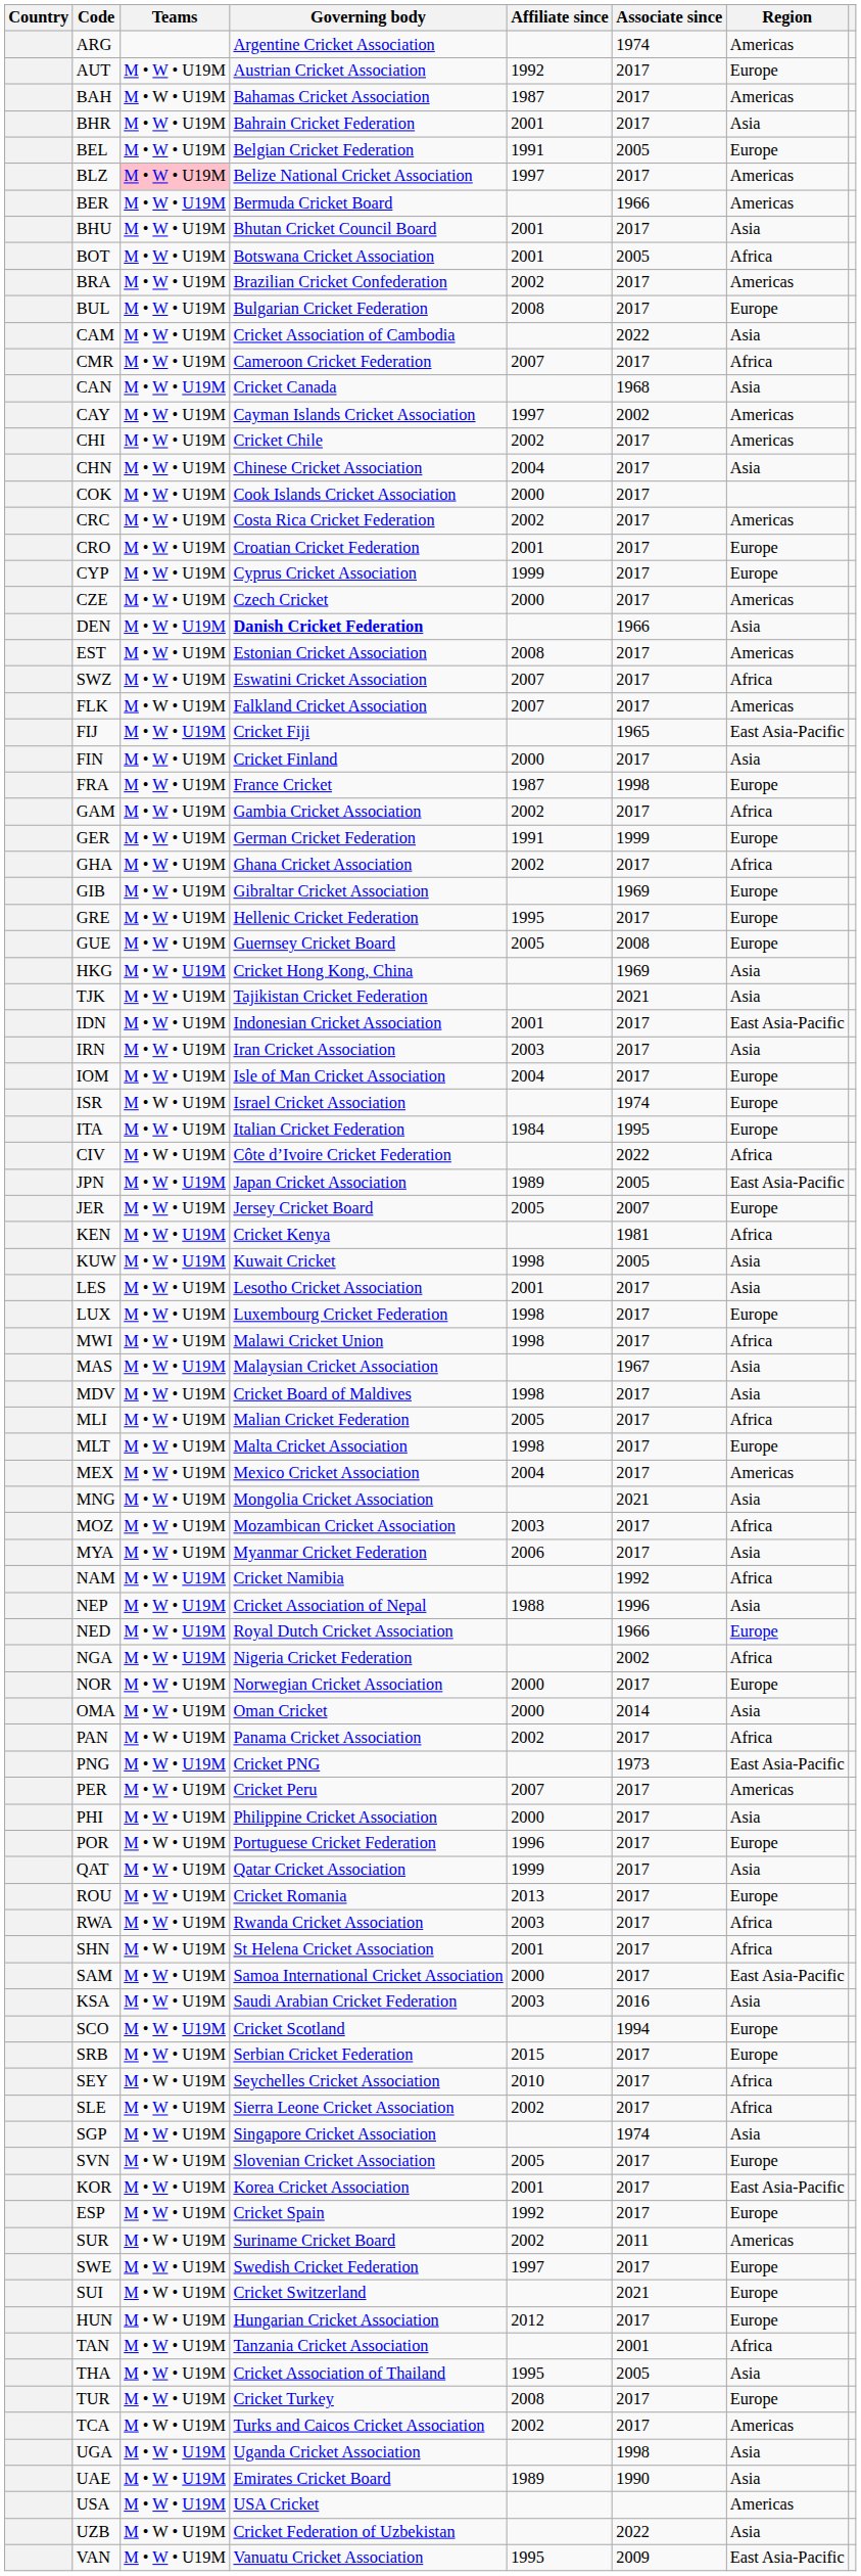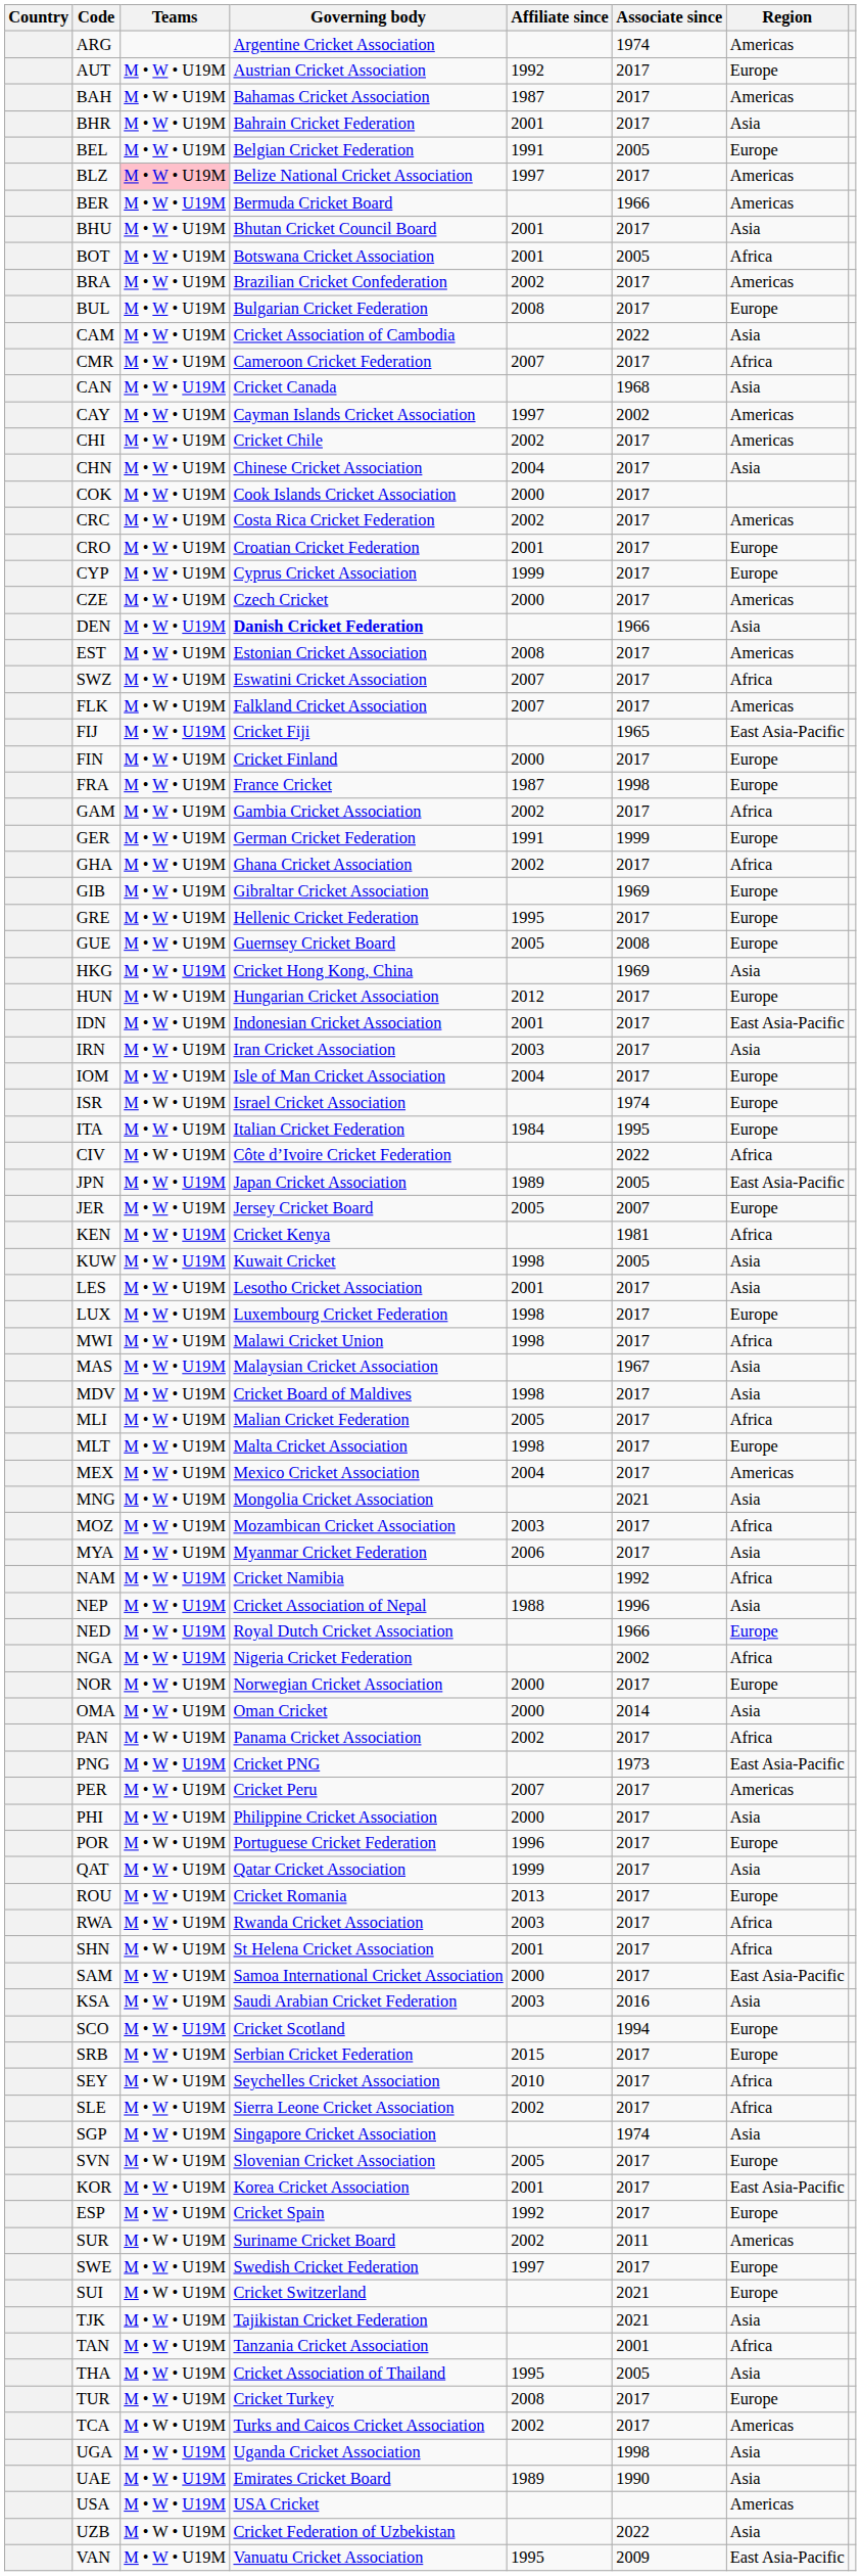FIN | Region: Asia -> Europe
rows swapped: HUN <-> TJK
